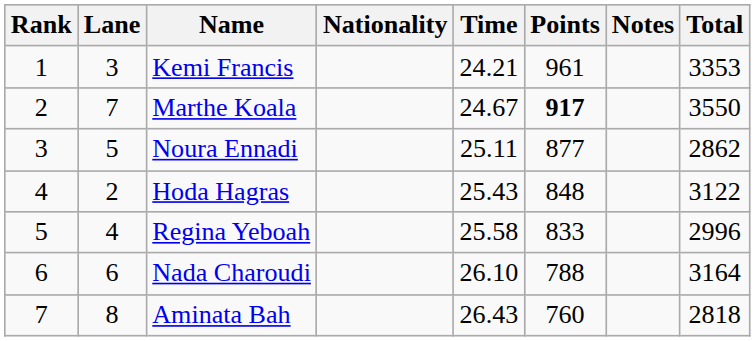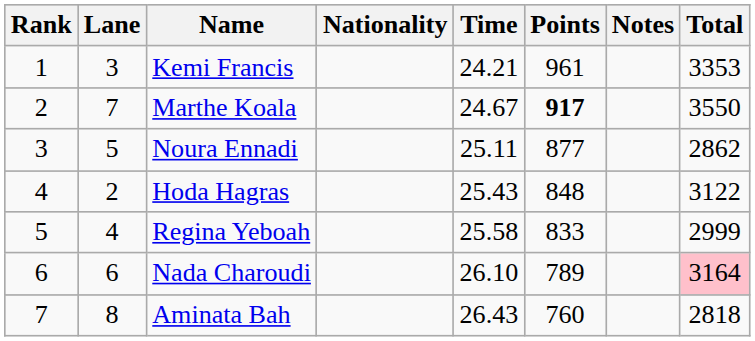Regina Yeboah | Total: 2996 -> 2999
Nada Charoudi | Points: 788 -> 789
Nada Charoudi | Total: no background -> pink background
